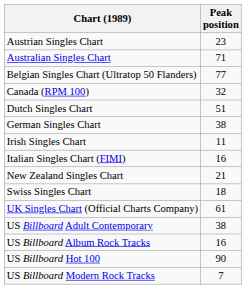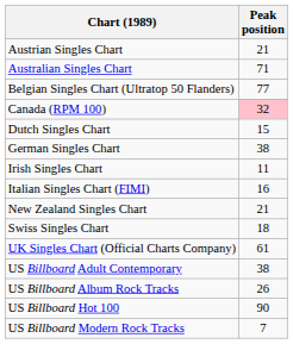Austrian Singles Chart | Peak position: 23 -> 21
Canada (RPM 100) | Peak position: no background -> pink background
Dutch Singles Chart | Peak position: 51 -> 15
US Billboard Album Rock Tracks | Peak position: 16 -> 26
